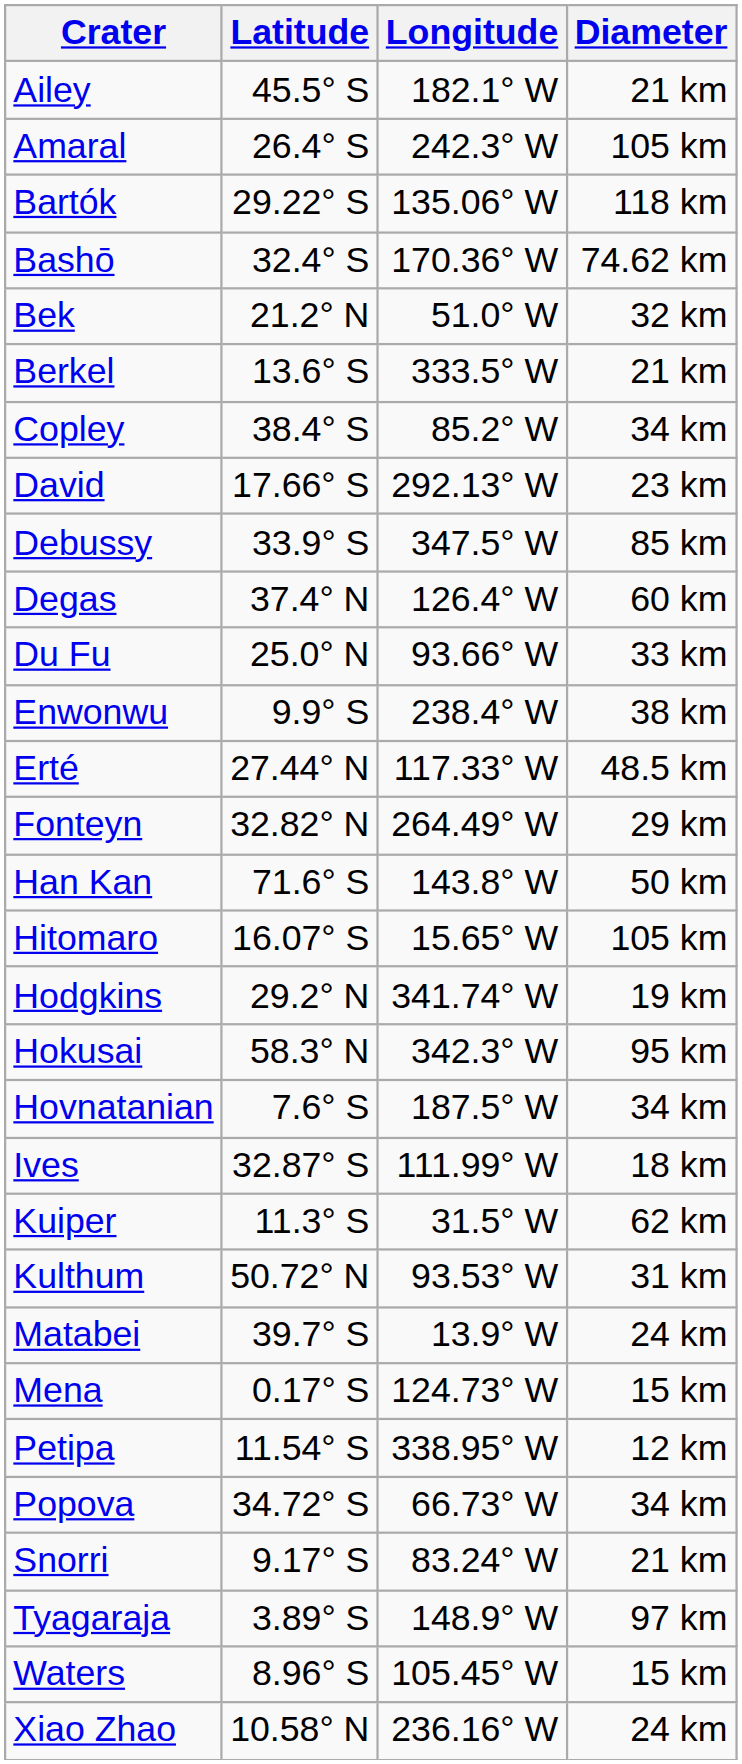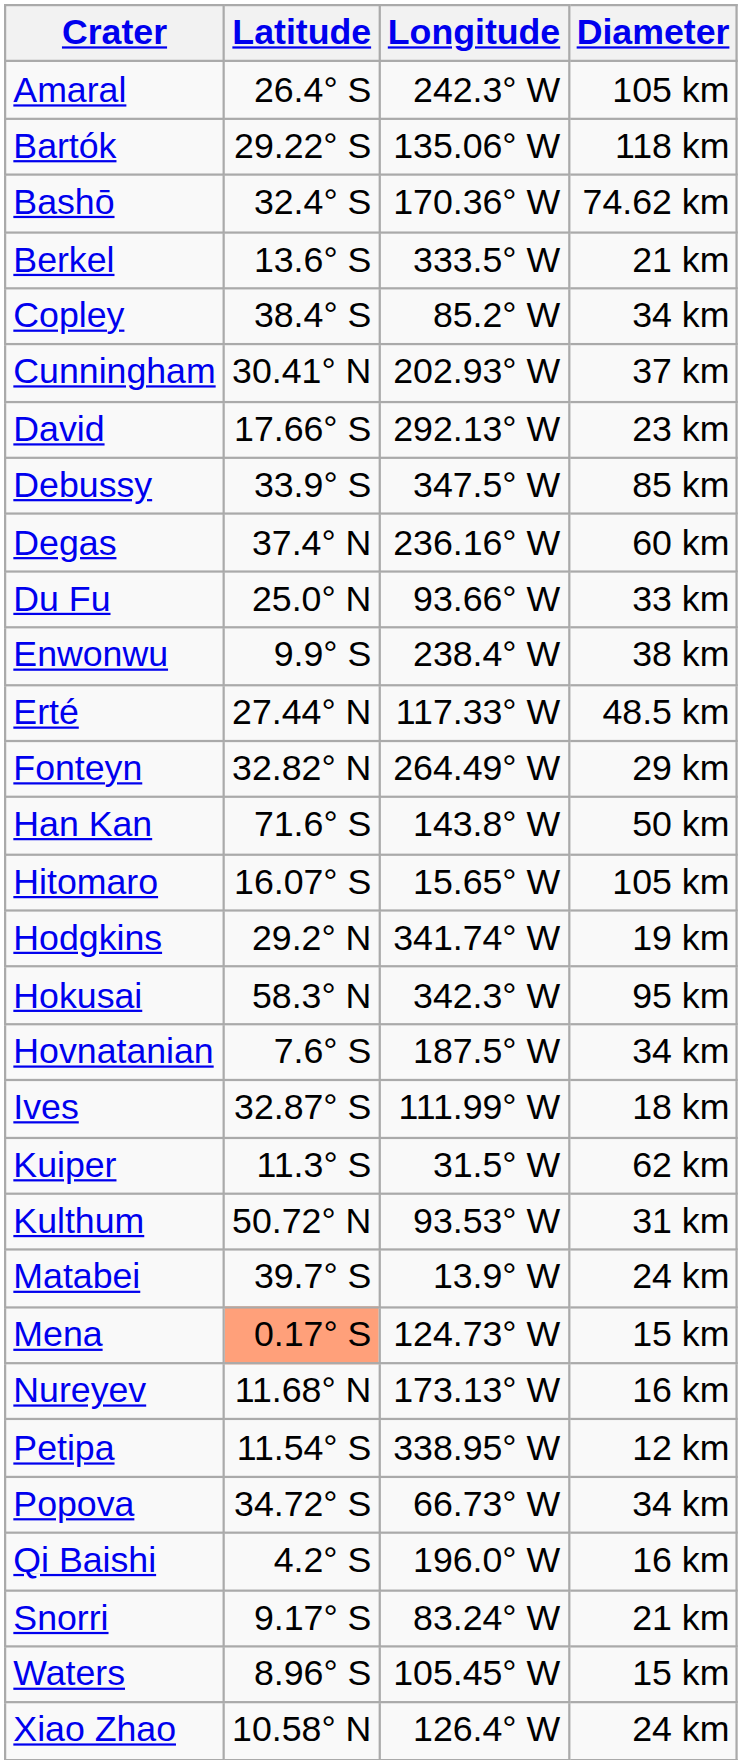- row: Ailey | 45.5° S | 182.1° W | 21 km
- row: Bek | 21.2° N | 51.0° W | 32 km
+ row: Cunningham | 30.41° N | 202.93° W | 37 km
Degas | Longitude: 126.4° W -> 236.16° W
Mena | Latitude: no background -> lightsalmon background
+ row: Nureyev | 11.68° N | 173.13° W | 16 km
+ row: Qi Baishi | 4.2° S | 196.0° W | 16 km
- row: Tyagaraja | 3.89° S | 148.9° W | 97 km
Xiao Zhao | Longitude: 236.16° W -> 126.4° W
